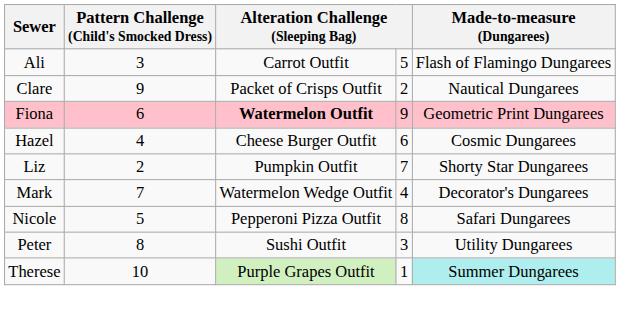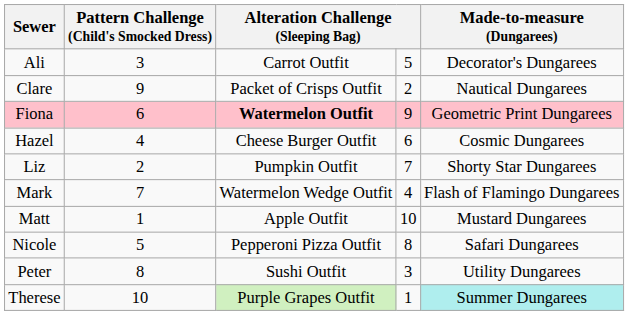Ali | Made-to-measure (Dungarees): Flash of Flamingo Dungarees -> Decorator's Dungarees
Mark | Made-to-measure (Dungarees): Decorator's Dungarees -> Flash of Flamingo Dungarees
+ row: Matt | 1 | Apple Outfit | 10 | Mustard Dungarees
